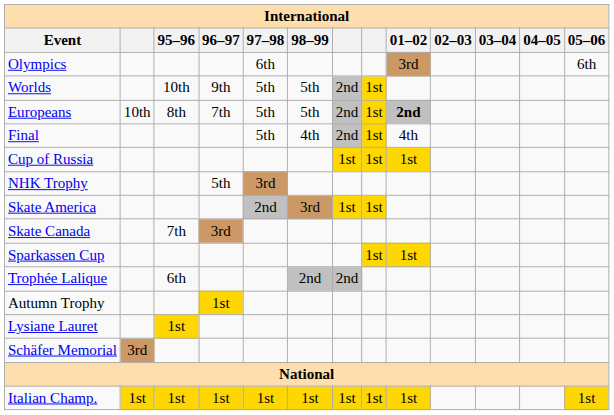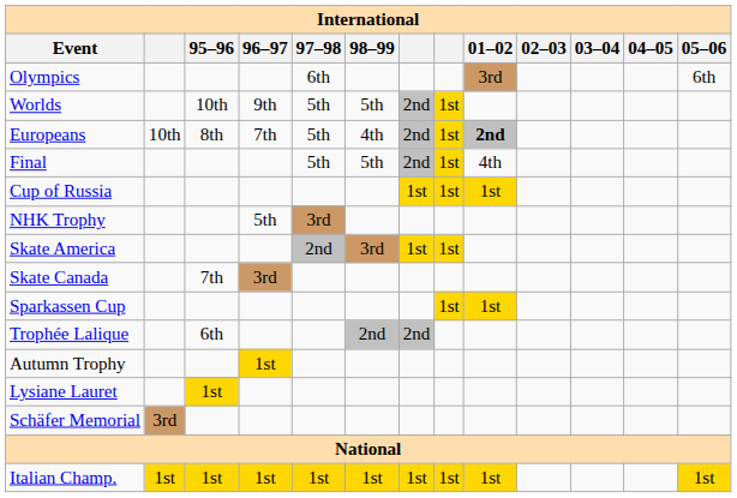Europeans | 98–99: 5th -> 4th
Final | 98–99: 4th -> 5th
